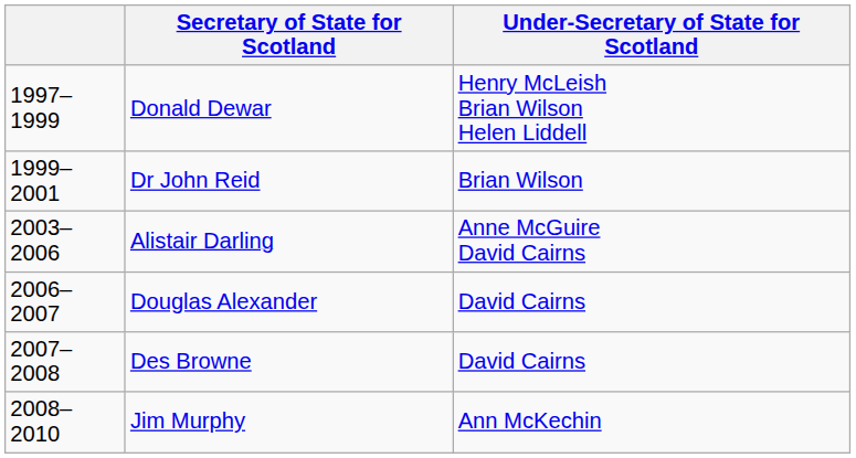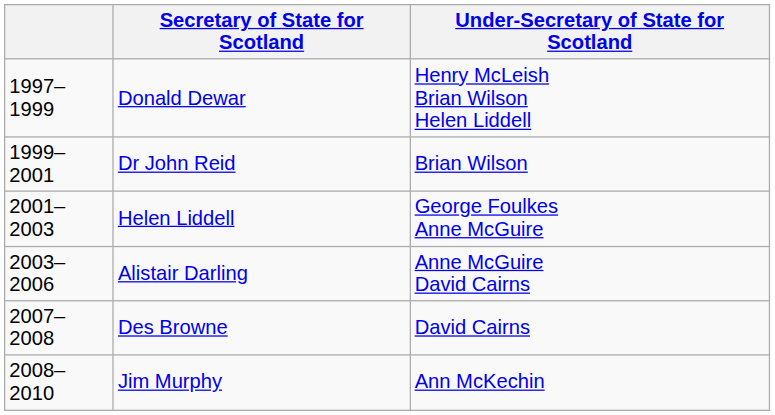+ row: 2001–2003 | Helen Liddell | George Foulkes Anne McGuire
- row: 2006–2007 | Douglas Alexander | David Cairns
